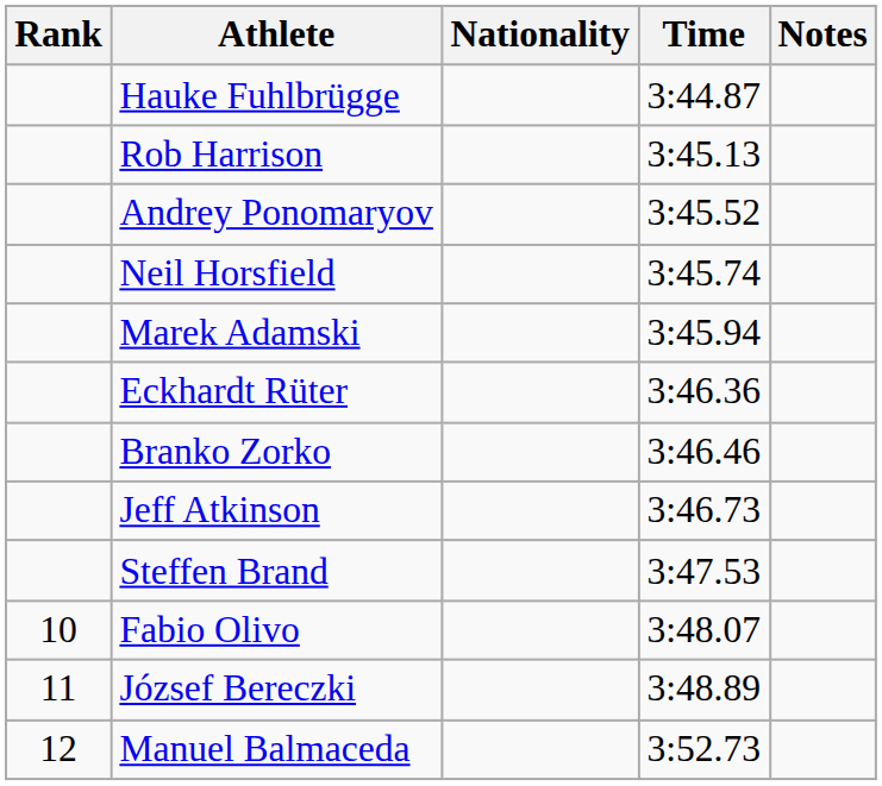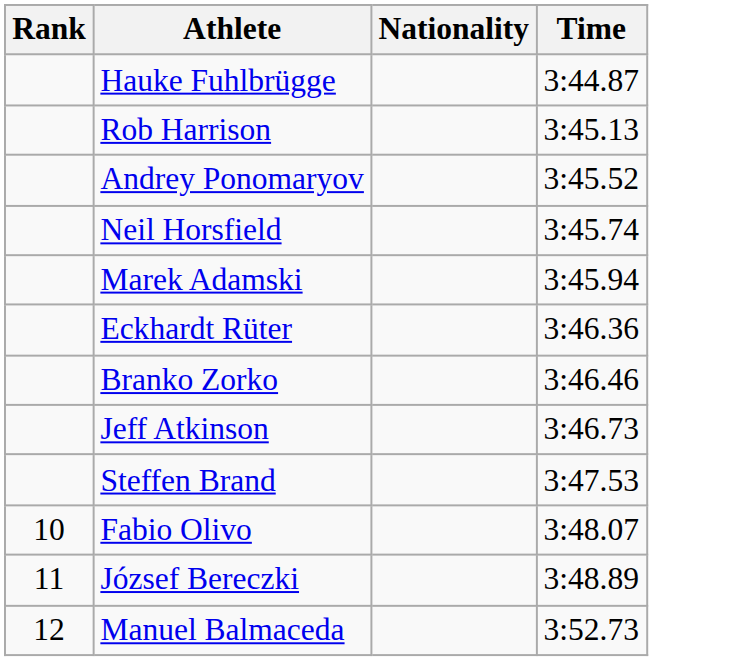- column: Notes
